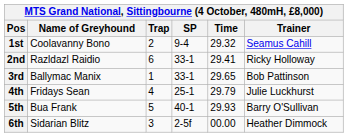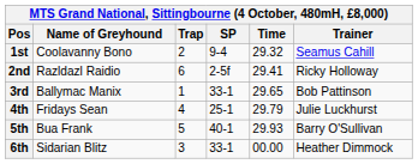2nd | SP: 33-1 -> 2-5f
6th | SP: 2-5f -> 33-1
